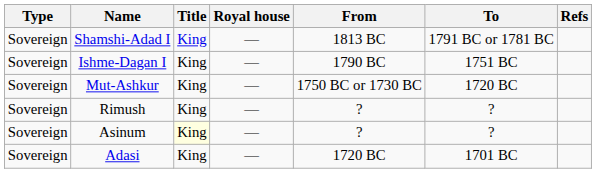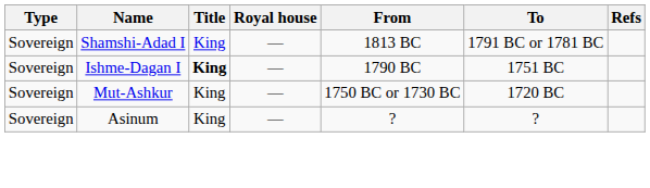Ishme-Dagan I | Title: normal -> bold
- row: Sovereign | Rimush | King | — | ? | ?
Asinum | Title: lightyellow background -> no background
- row: Sovereign | Adasi | King | — | 1720 BC | 1701 BC
